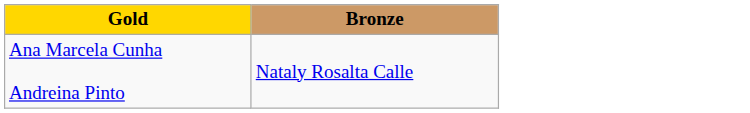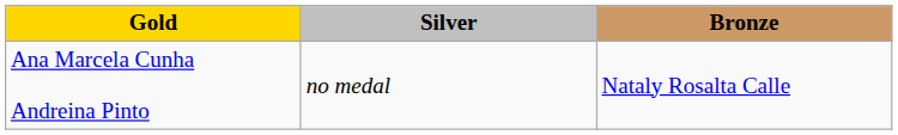+ column: Silver | no medal
